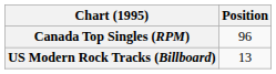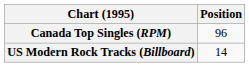US Modern Rock Tracks (Billboard) | Position: 13 -> 14
